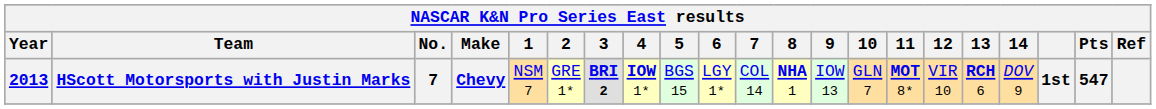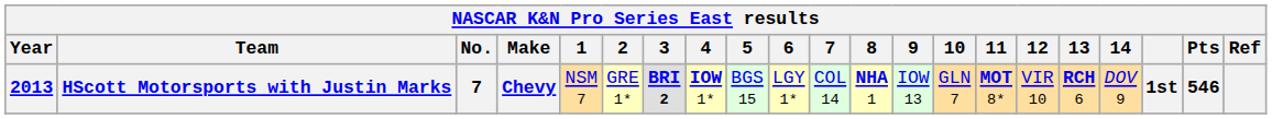HScott Motorsports with Justin Marks | Pts: 547 -> 546
